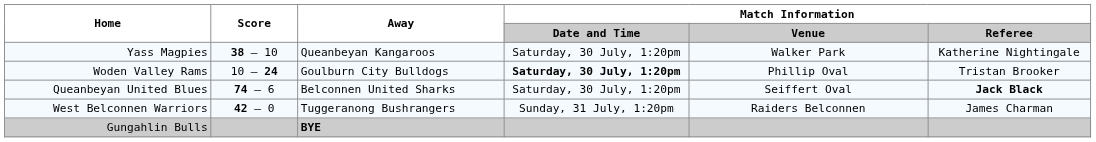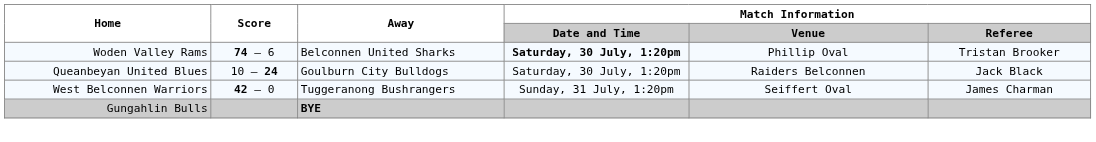- row: Yass Magpies | 38 – 10 | Queanbeyan Kangaroos | Saturday, 30 July, 1:20pm | Walker Park | Katherine Nightingale
Woden Valley Rams | Score: 10 – 24 -> 74 – 6
Woden Valley Rams | Away: Goulburn City Bulldogs -> Belconnen United Sharks
Queanbeyan United Blues | Score: 74 – 6 -> 10 – 24
Queanbeyan United Blues | Away: Belconnen United Sharks -> Goulburn City Bulldogs
Queanbeyan United Blues | Match Information / Venue: Seiffert Oval -> Raiders Belconnen
Queanbeyan United Blues | Match Information / Referee: bold -> normal
West Belconnen Warriors | Match Information / Venue: Raiders Belconnen -> Seiffert Oval
